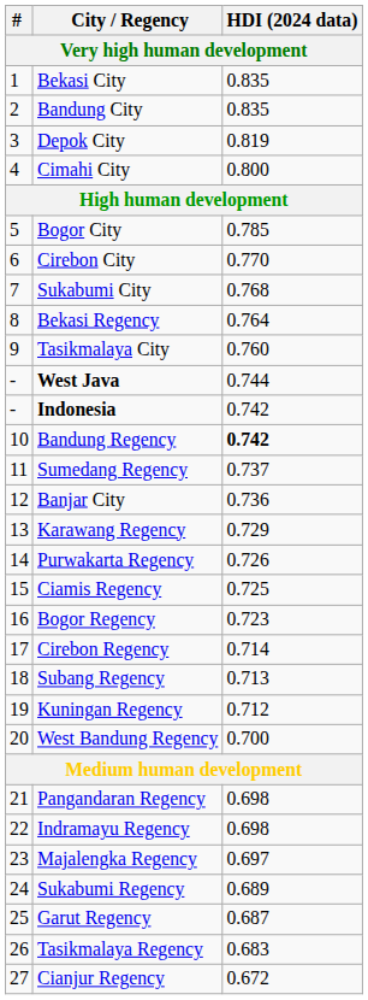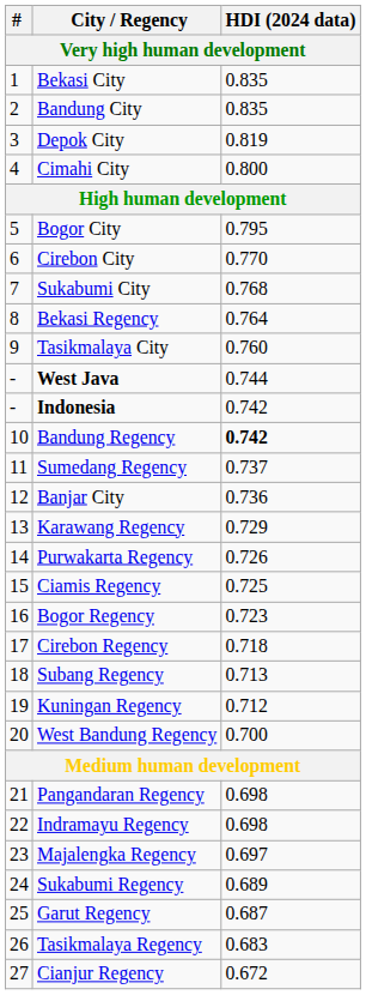Bogor City | HDI (2024 data): 0.785 -> 0.795
Cirebon Regency | HDI (2024 data): 0.714 -> 0.718
